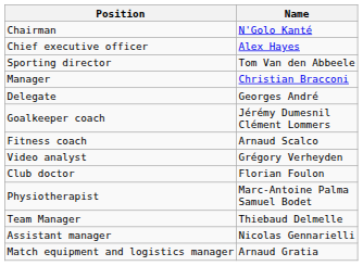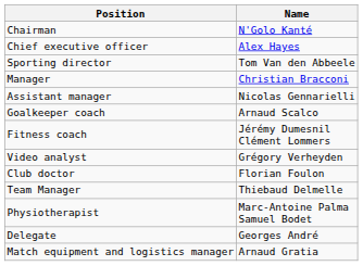rows swapped: Assistant manager <-> Delegate
Goalkeeper coach | Name: Jérémy Dumesnil Clément Lommers -> Arnaud Scalco
Fitness coach | Name: Arnaud Scalco -> Jérémy Dumesnil Clément Lommers
rows swapped: Physiotherapist <-> Team Manager
